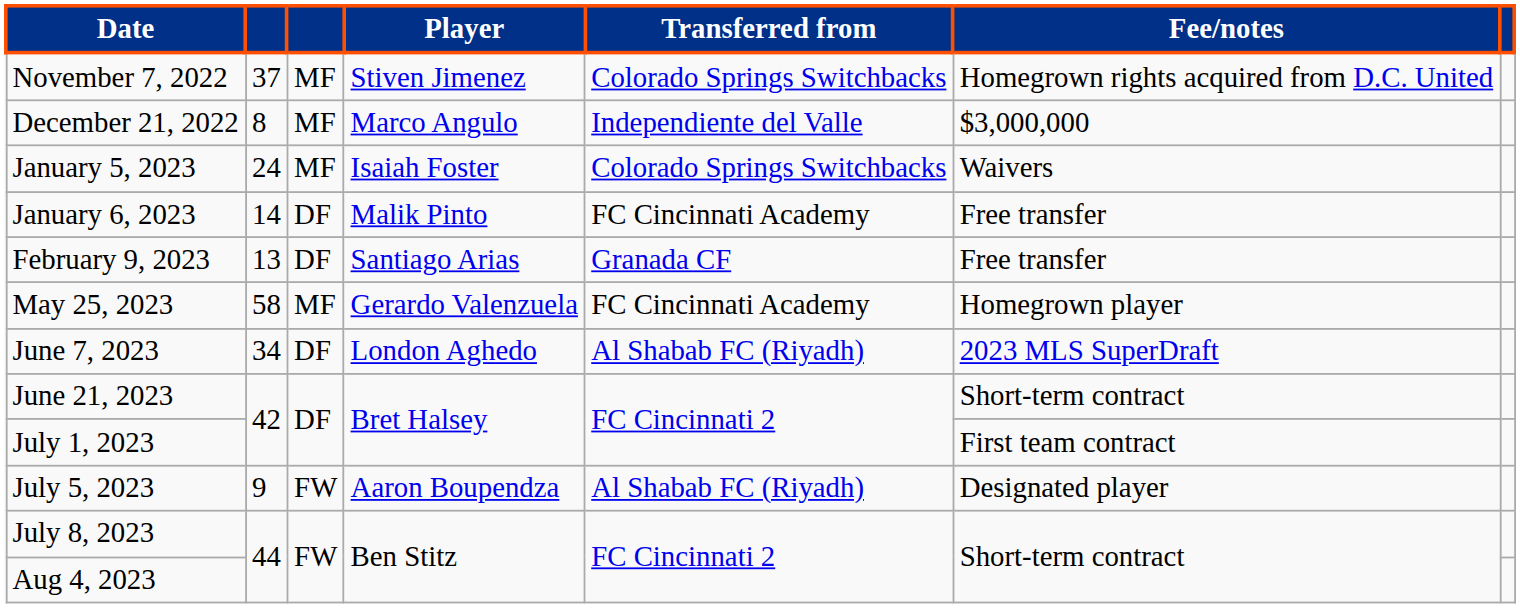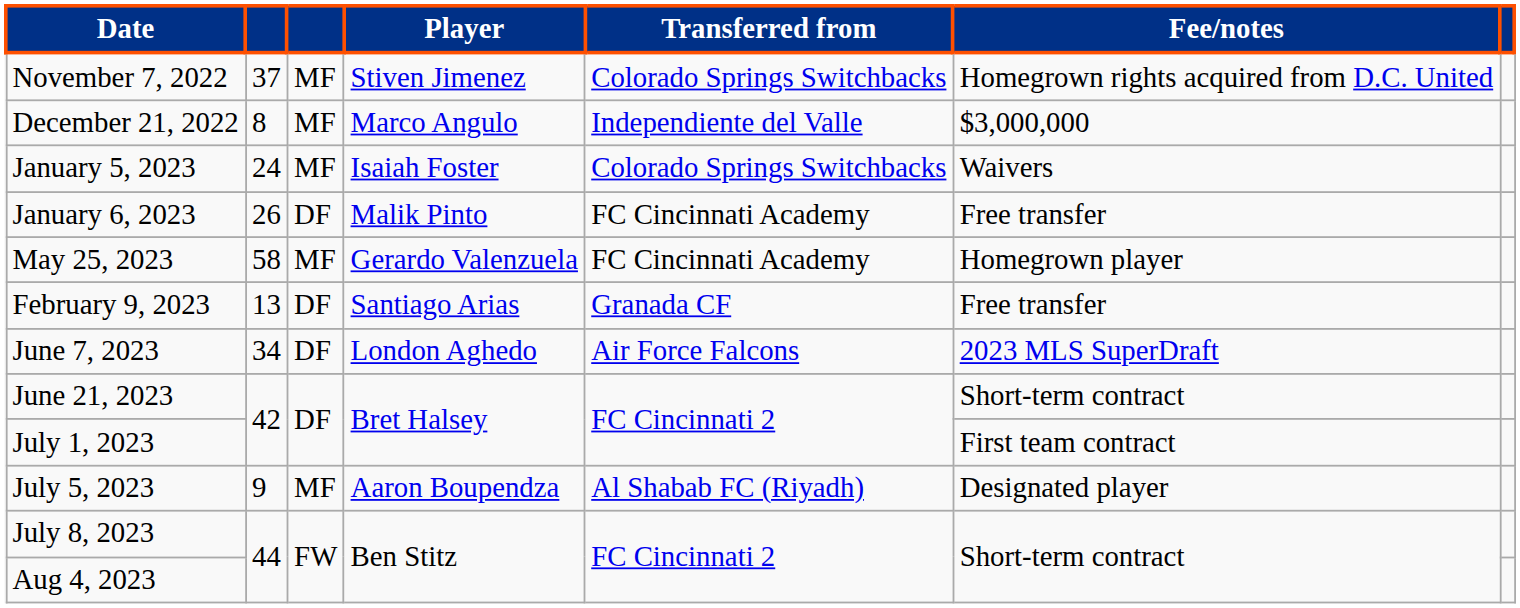January 6, 2023 | column 2: 14 -> 26
rows swapped: February 9, 2023 <-> May 25, 2023
June 7, 2023 | Transferred from: Al Shabab FC (Riyadh) -> Air Force Falcons
July 5, 2023 | column 3: FW -> MF
